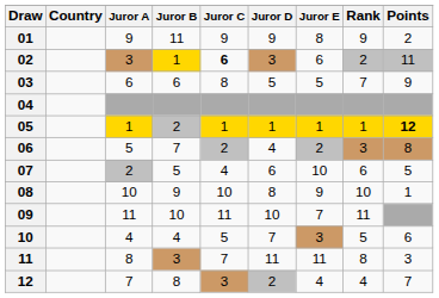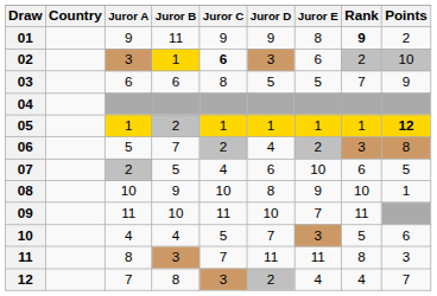01 | Rank: normal -> bold
02 | Points: 11 -> 10
